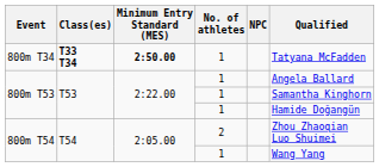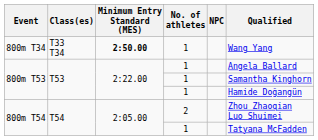800m T34 | Class(es): bold -> normal
800m T34 | Qualified: Tatyana McFadden -> Wang Yang
800m T54 / 1 | Qualified: Wang Yang -> Tatyana McFadden
